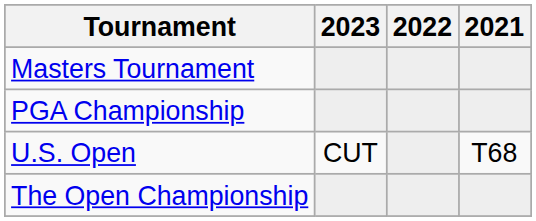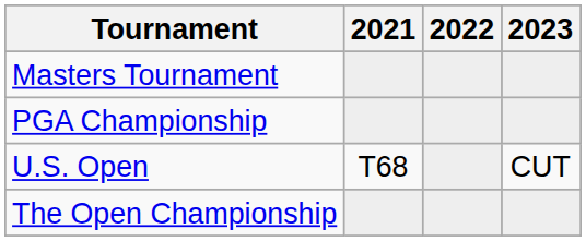columns swapped: 2021 <-> 2023
